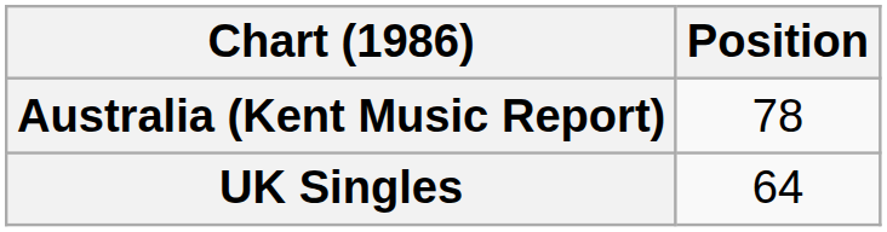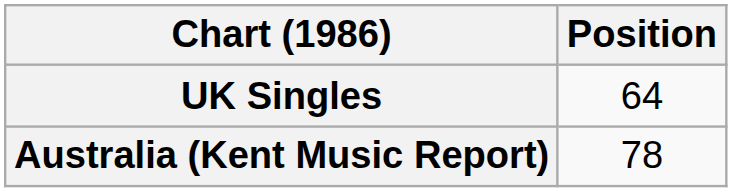rows swapped: Australia (Kent Music Report) <-> UK Singles
